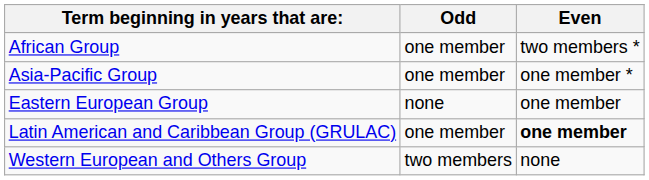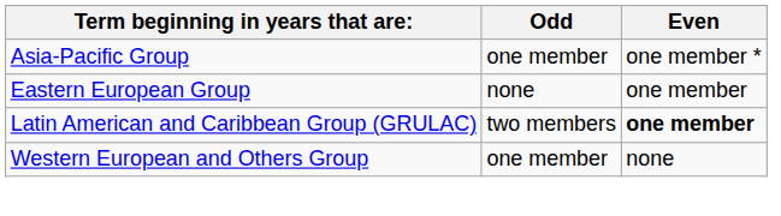- row: African Group | one member | two members *
Latin American and Caribbean Group (GRULAC) | Odd: one member -> two members
Western European and Others Group | Odd: two members -> one member
